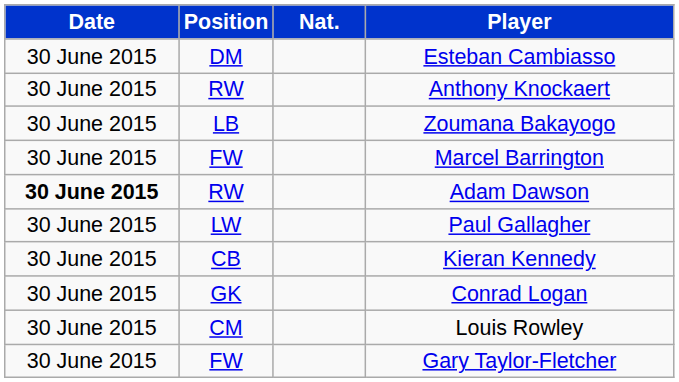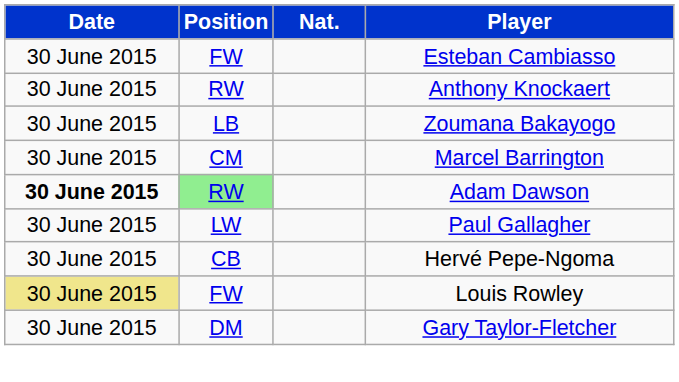Esteban Cambiasso | Position: DM -> FW
Marcel Barrington | Position: FW -> CM
Adam Dawson | Position: no background -> lightgreen background
- row: 30 June 2015 | CB | Kieran Kennedy
- row: 30 June 2015 | GK | Conrad Logan
+ row: 30 June 2015 | CB | Hervé Pepe-Ngoma
Louis Rowley | Date: no background -> khaki background
Louis Rowley | Position: CM -> FW
Gary Taylor-Fletcher | Position: FW -> DM
